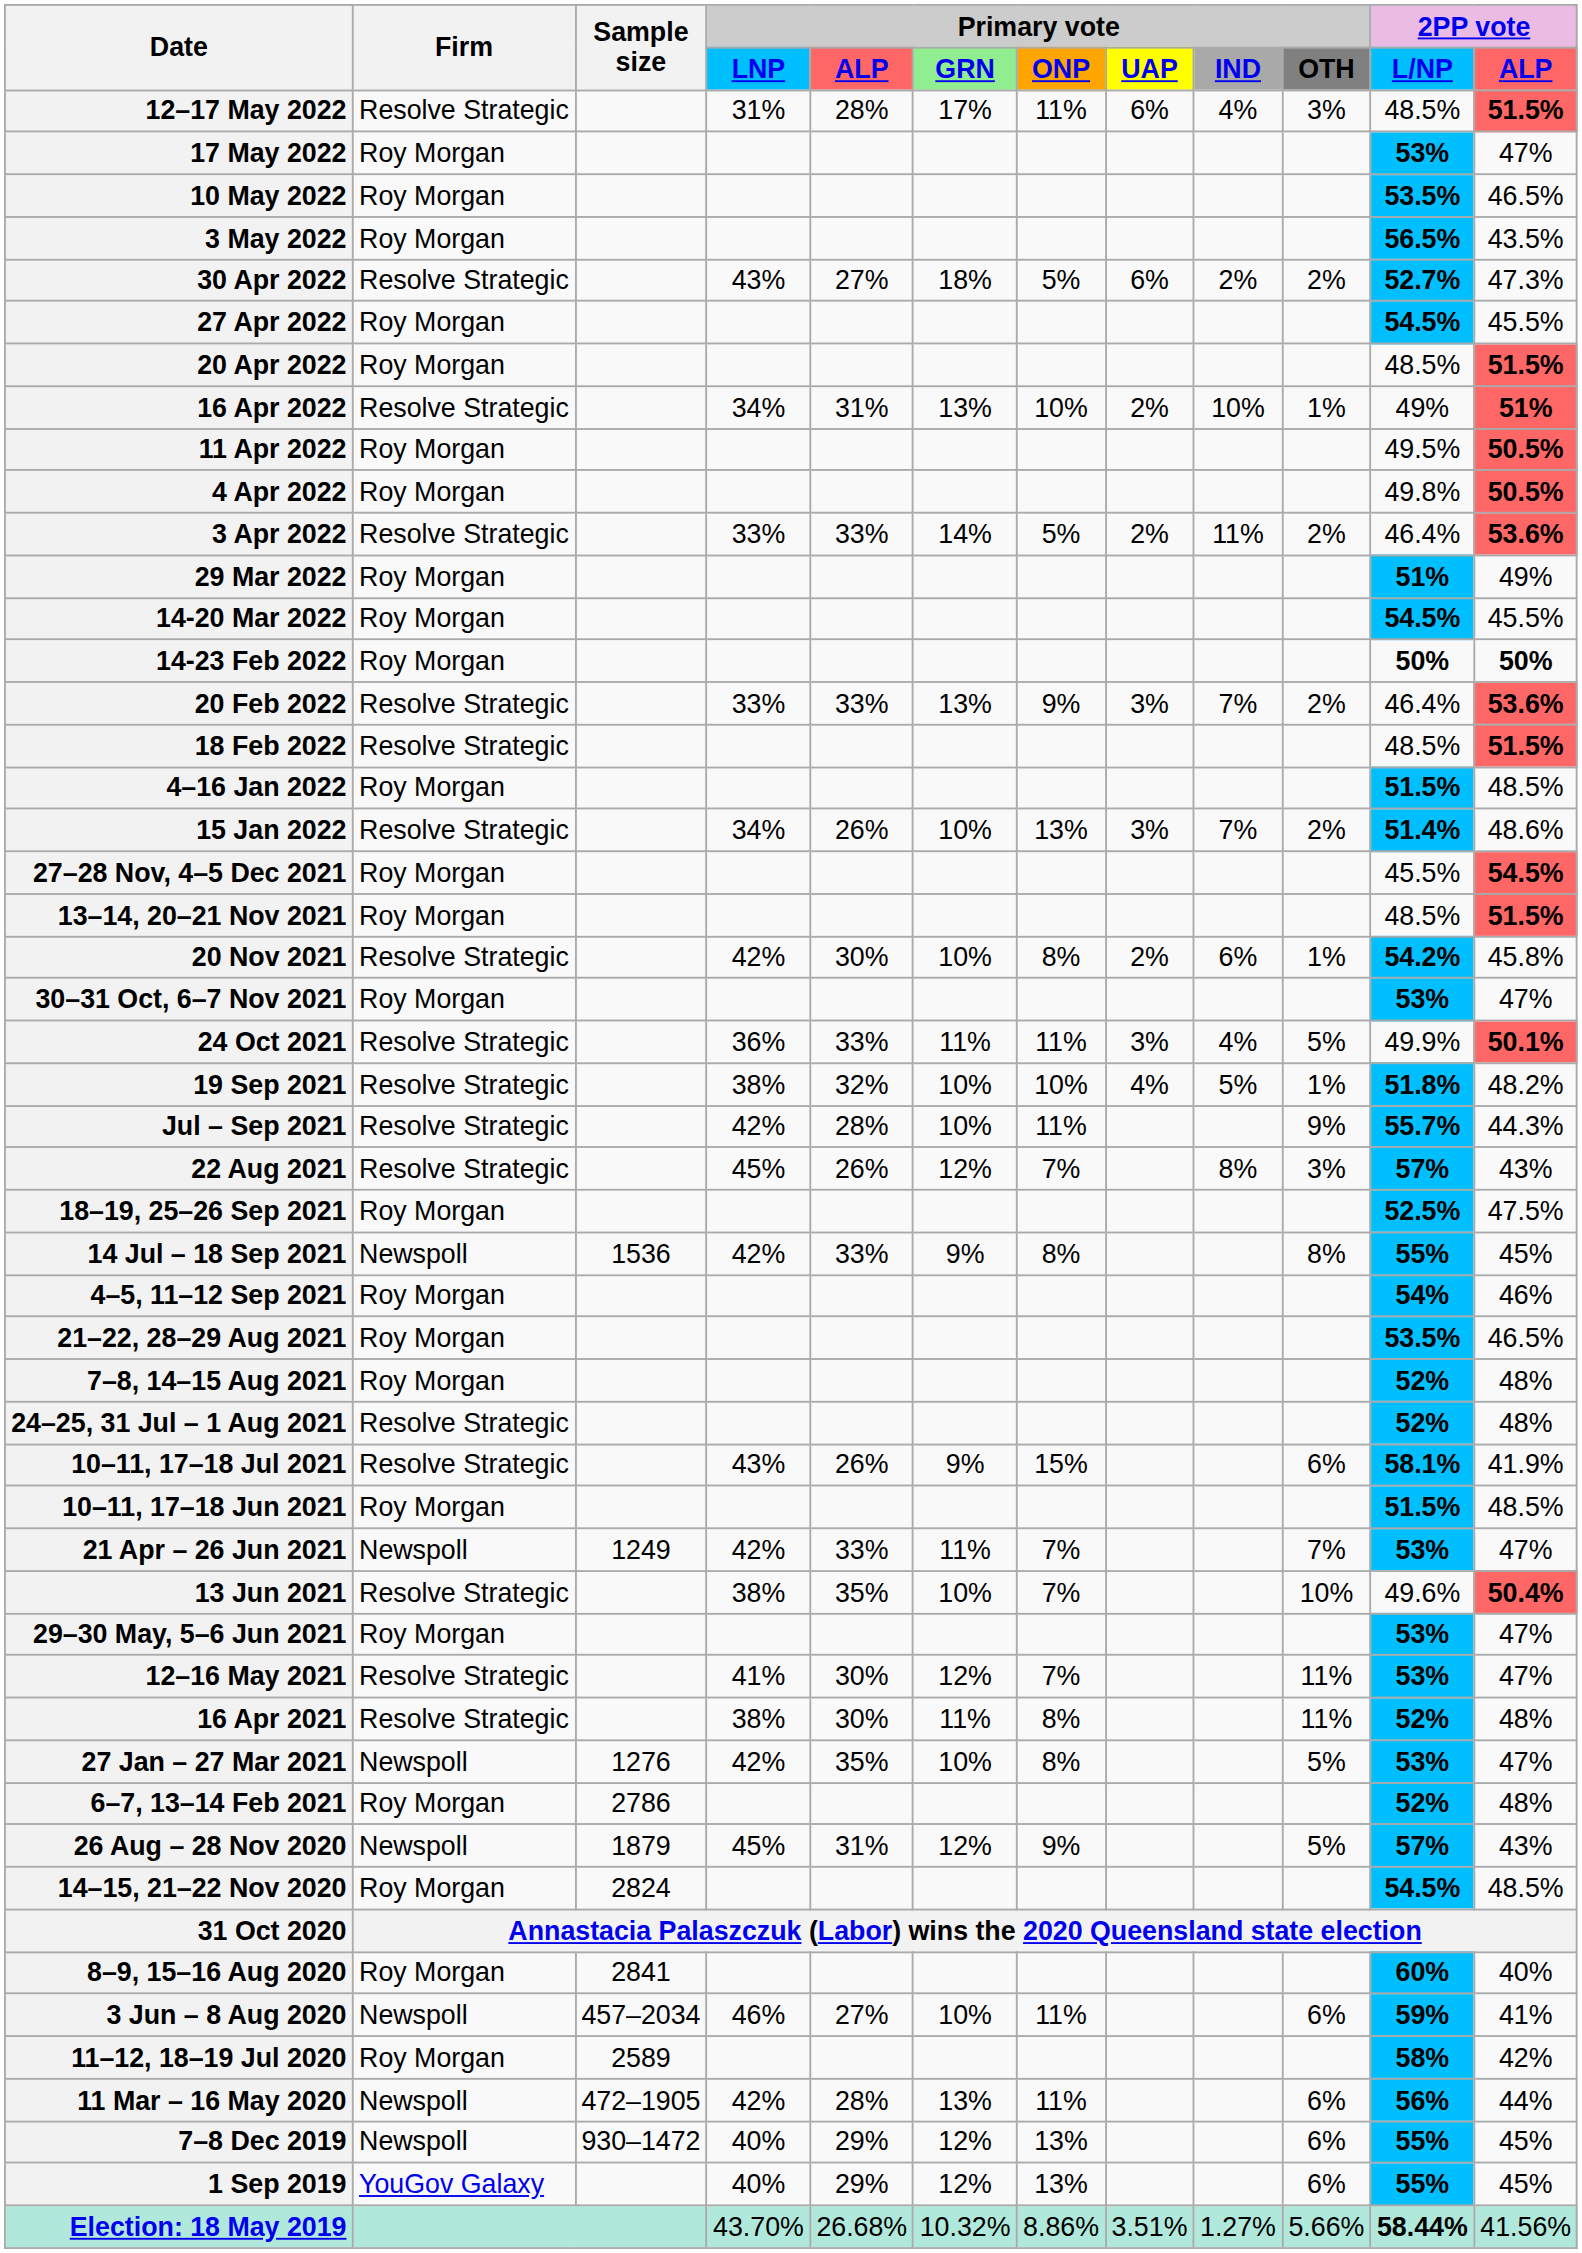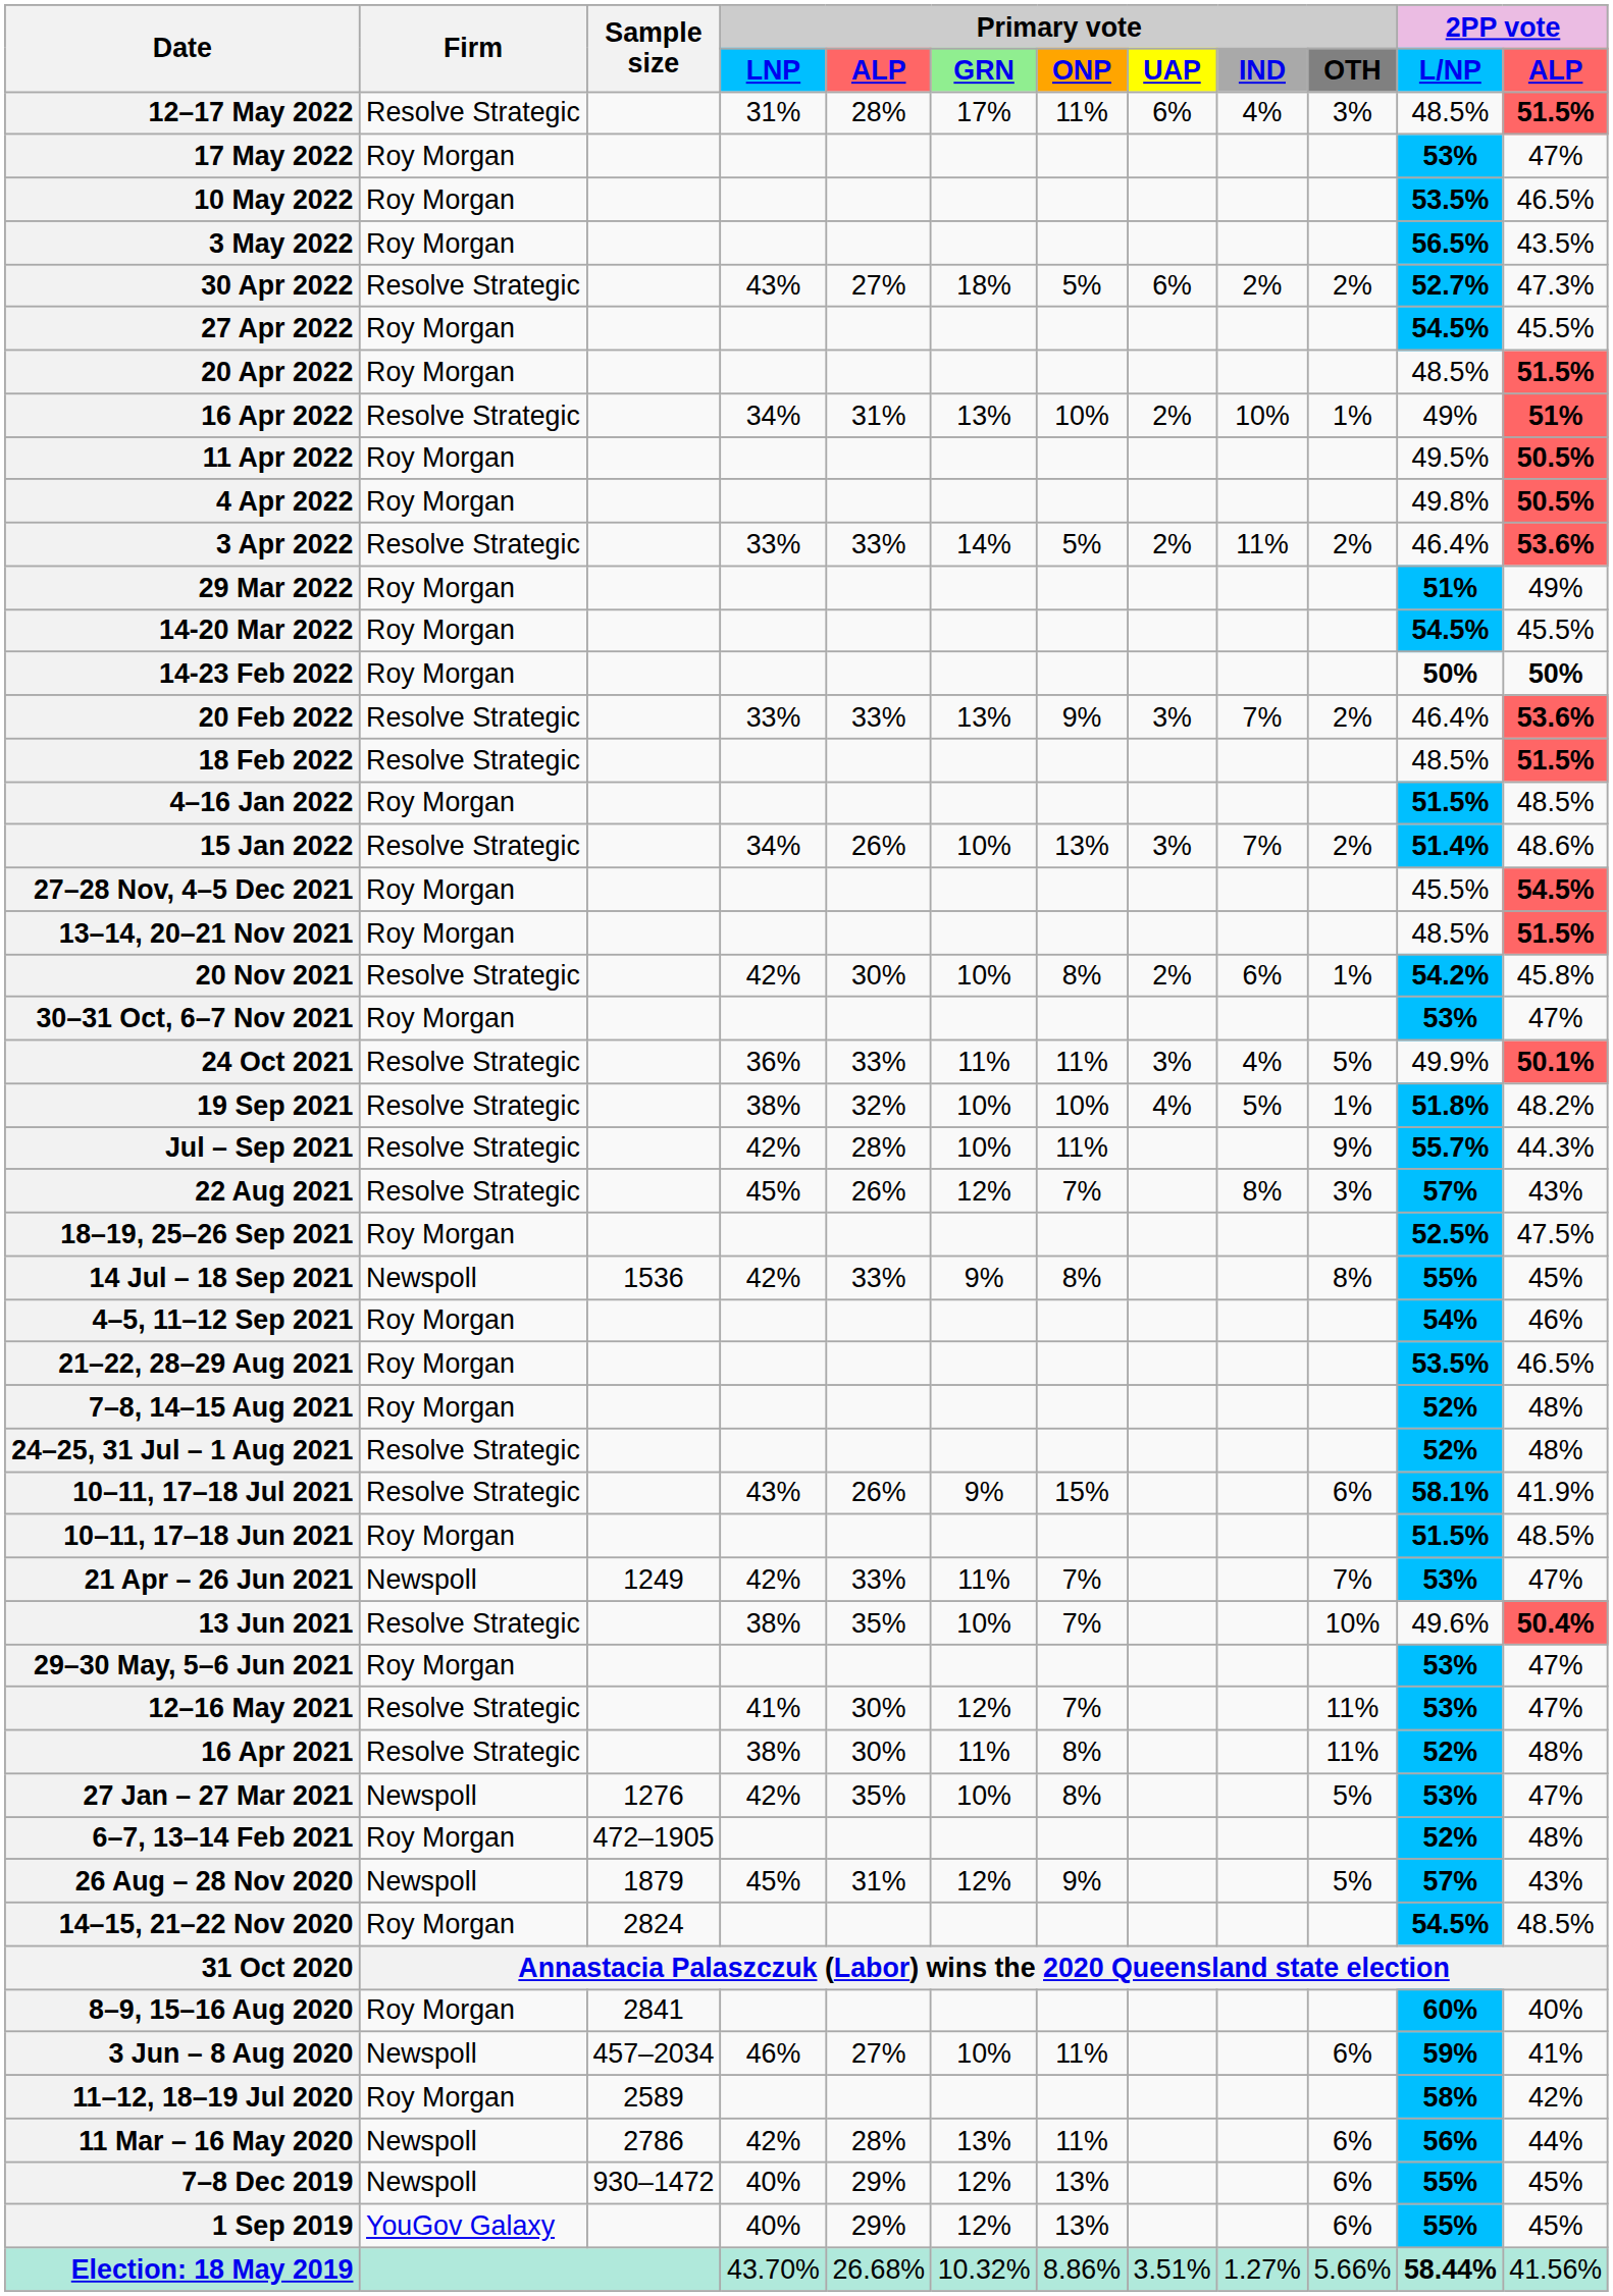6–7, 13–14 Feb 2021 | Sample size: 2786 -> 472–1905
11 Mar – 16 May 2020 | Sample size: 472–1905 -> 2786
